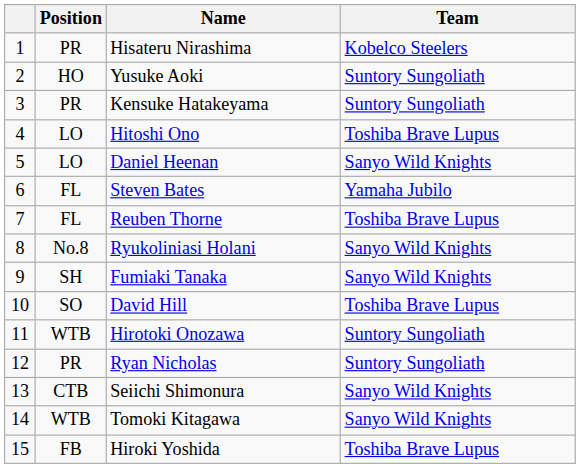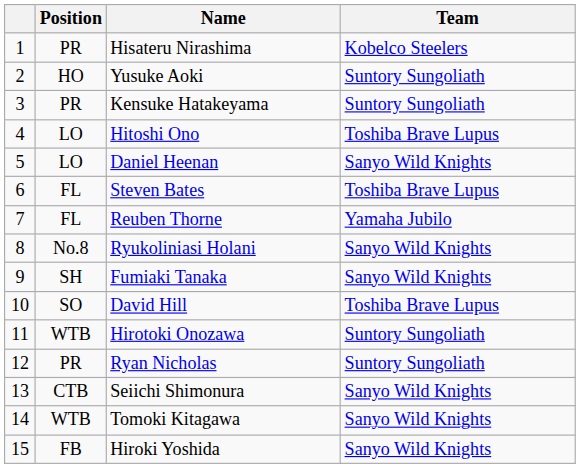Steven Bates | Team: Yamaha Jubilo -> Toshiba Brave Lupus
Reuben Thorne | Team: Toshiba Brave Lupus -> Yamaha Jubilo
Hiroki Yoshida | Team: Toshiba Brave Lupus -> Sanyo Wild Knights
